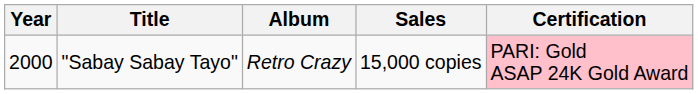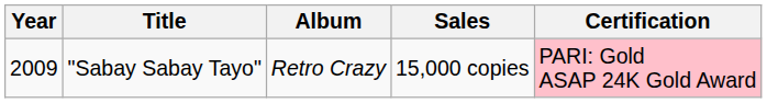"Sabay Sabay Tayo" | Year: 2000 -> 2009
